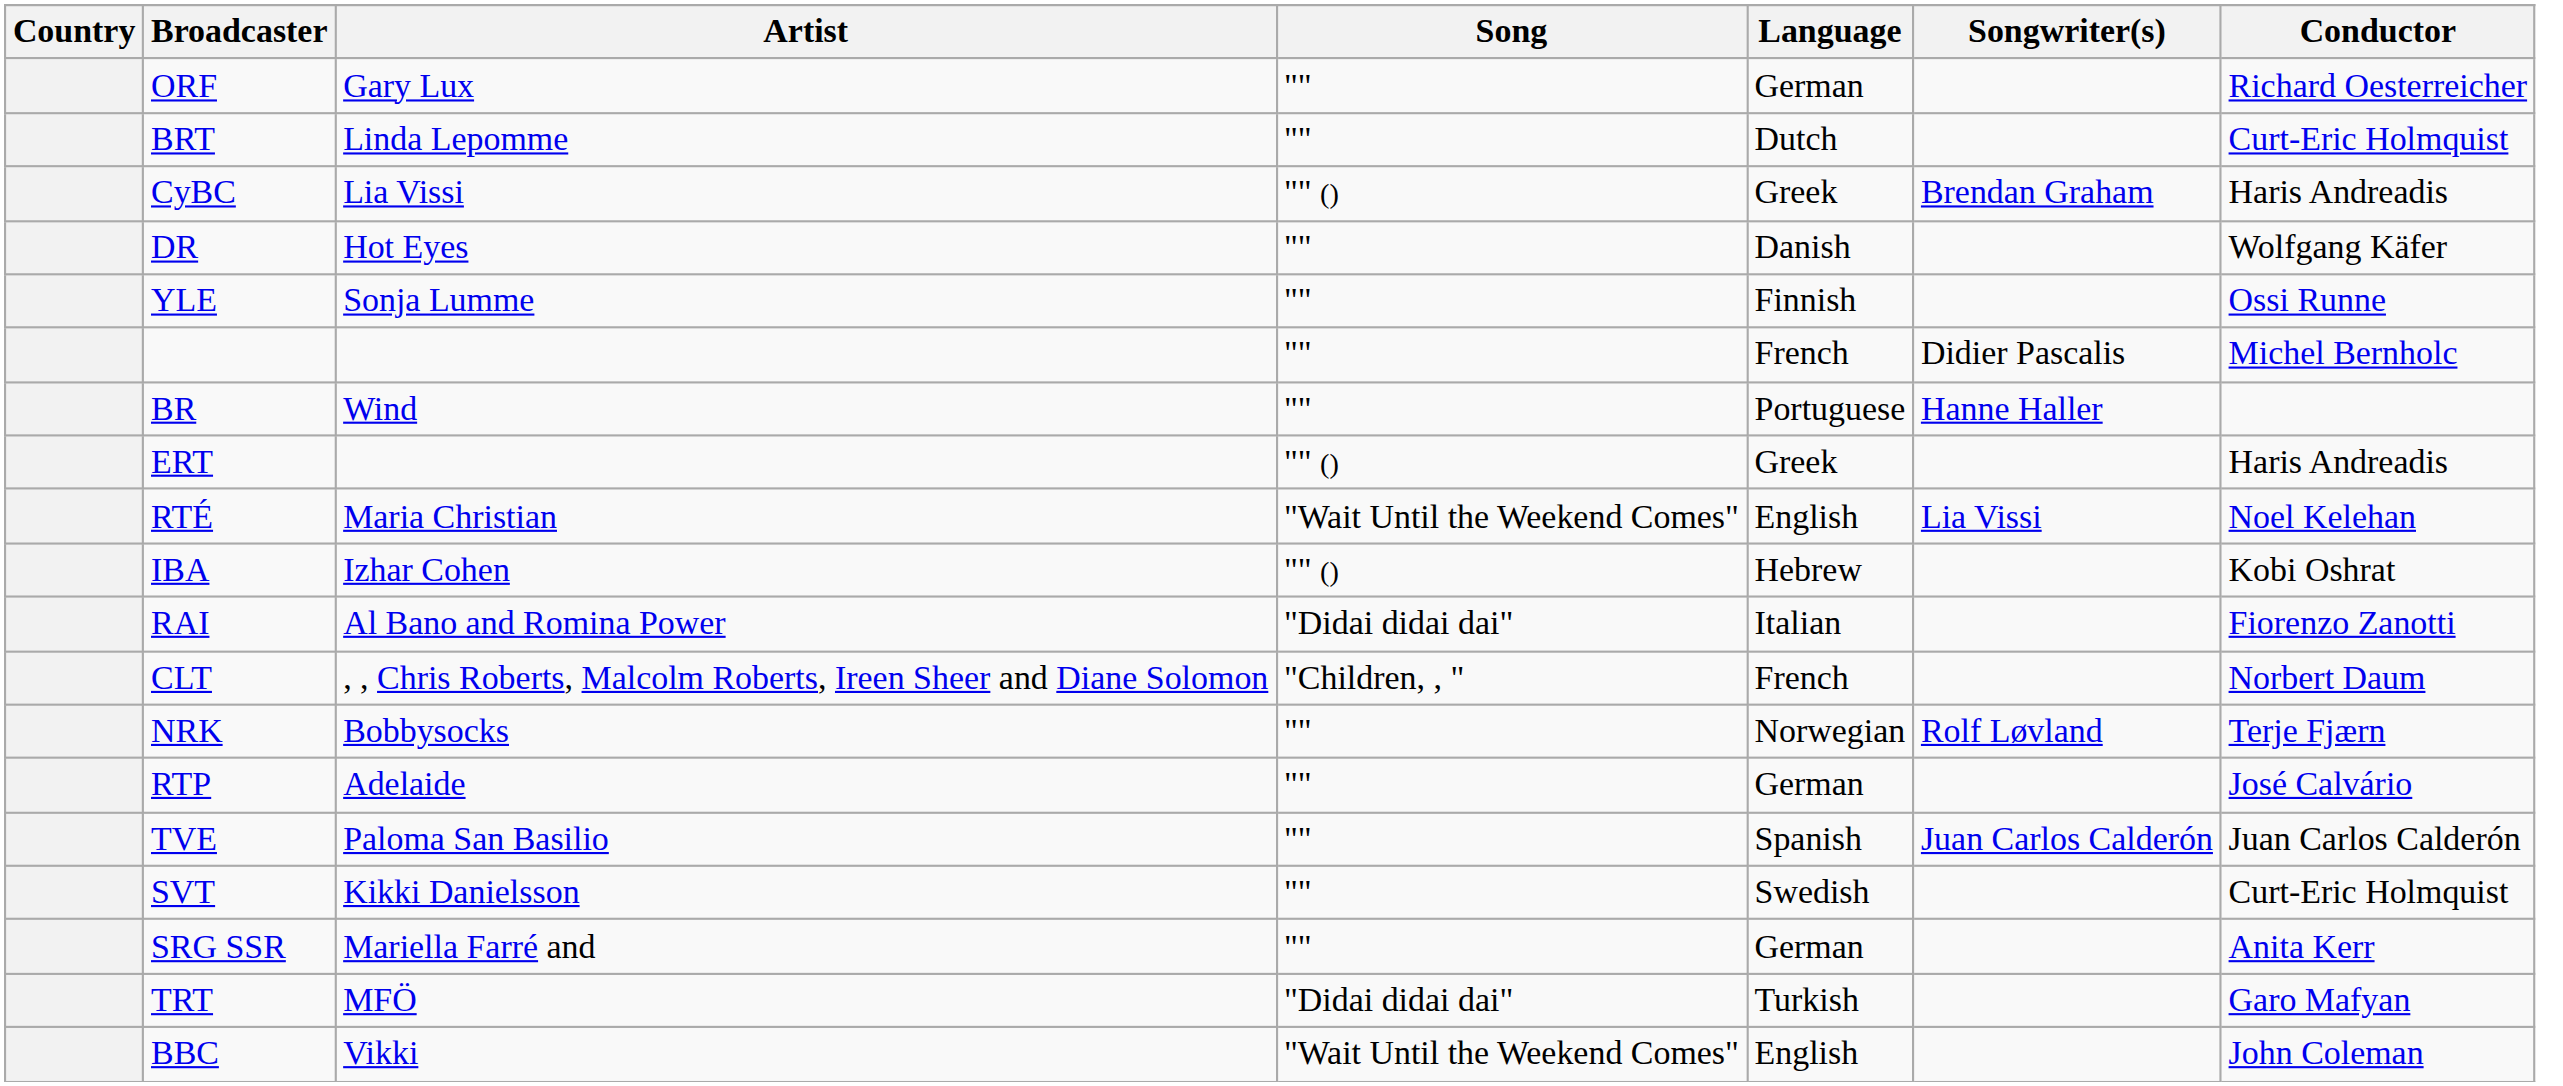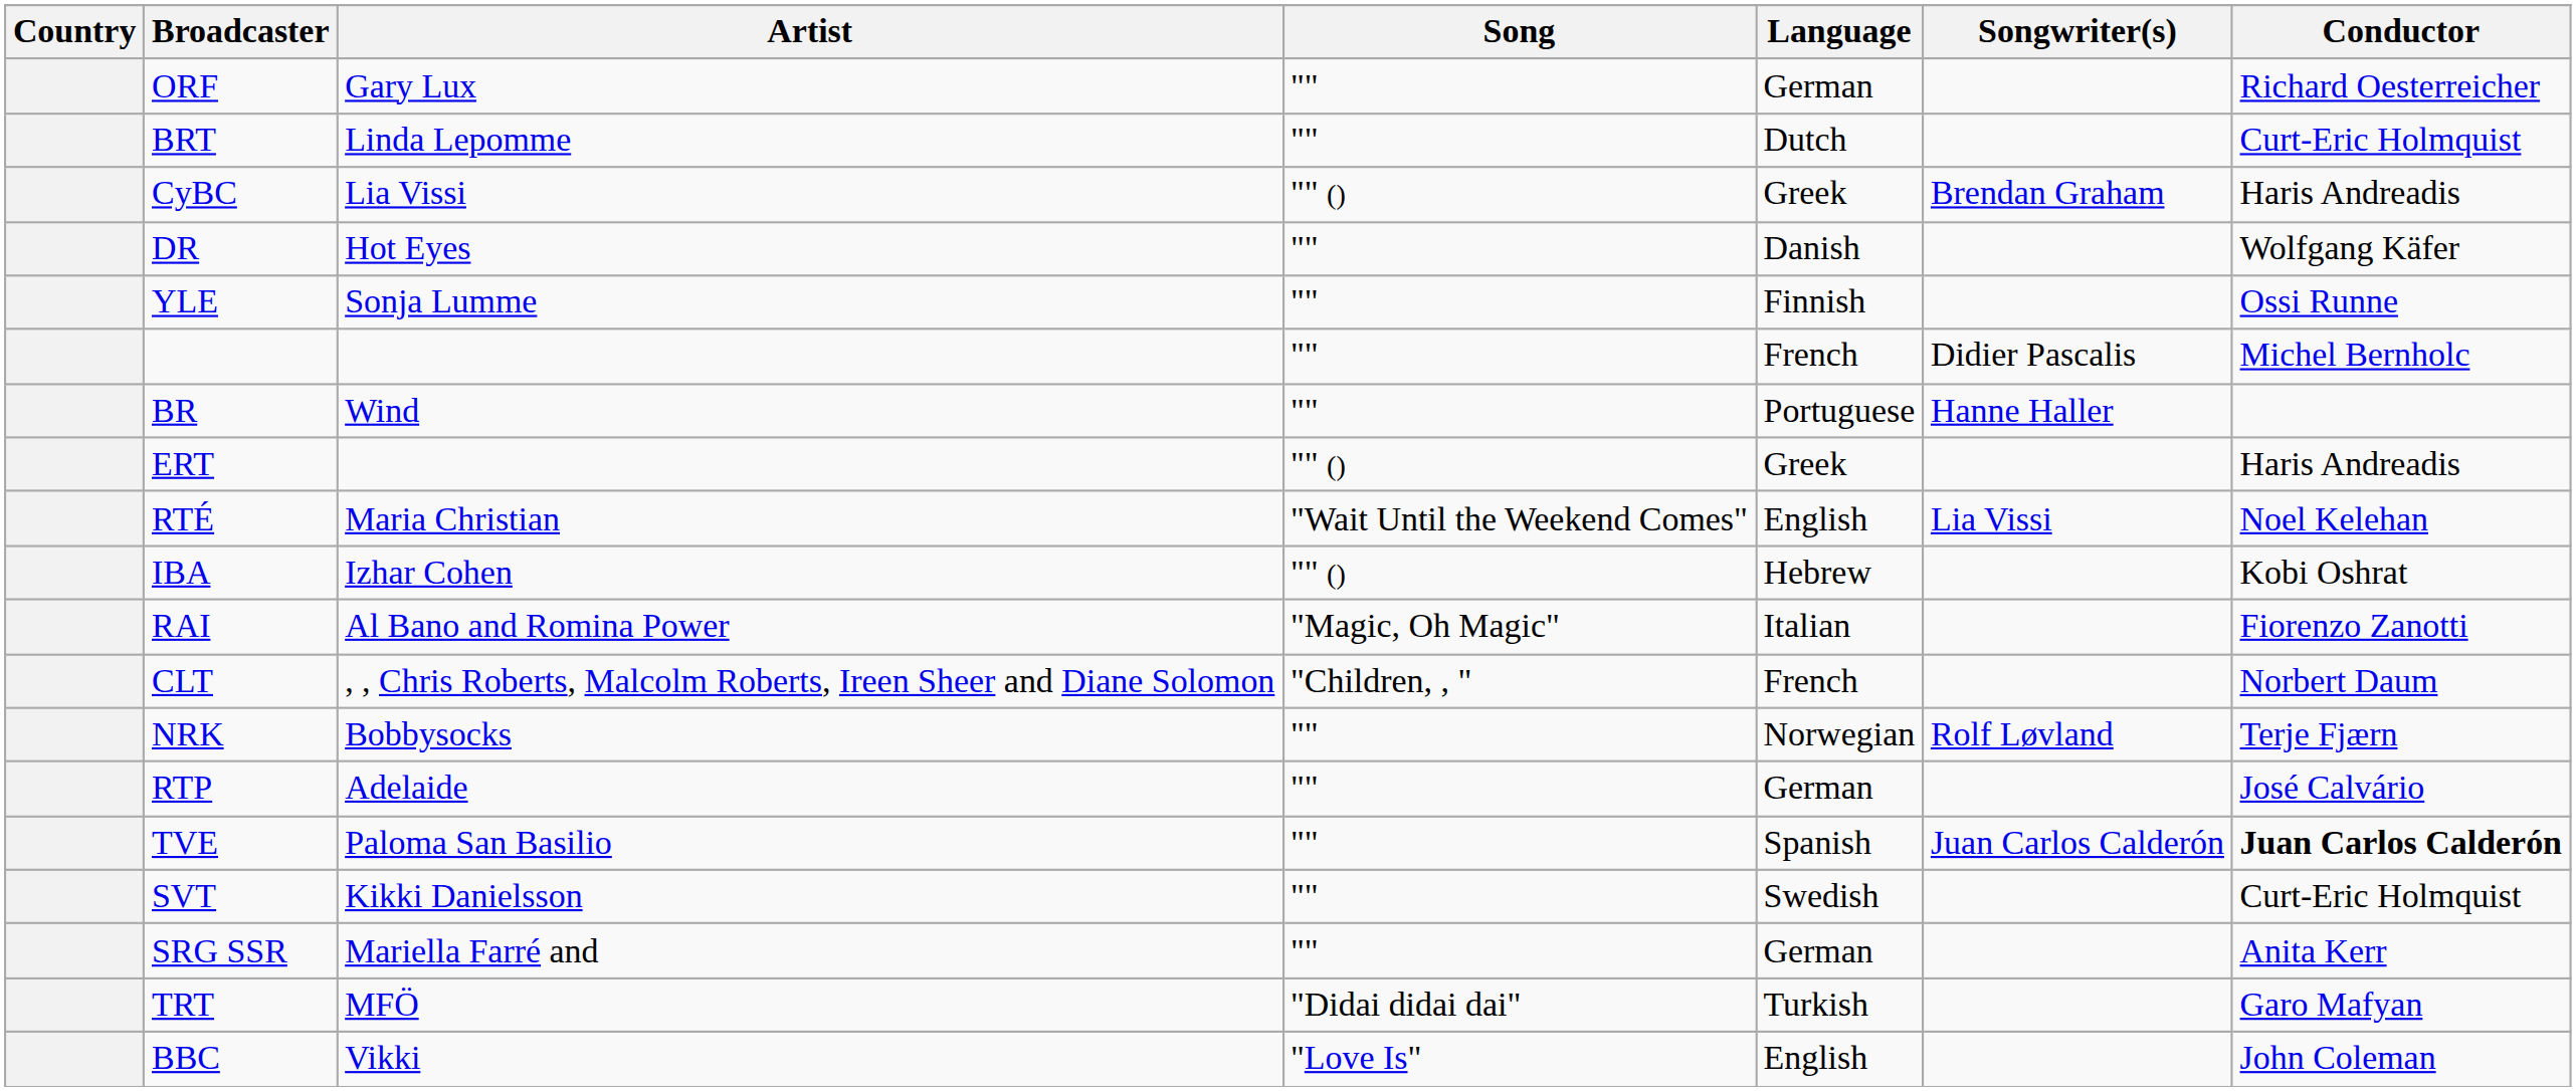RAI | Song: "Didai didai dai" -> "Magic, Oh Magic"
TVE | Conductor: normal -> bold
BBC | Song: "Wait Until the Weekend Comes" -> "Love Is"
